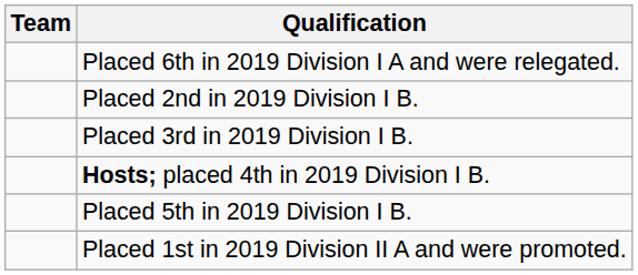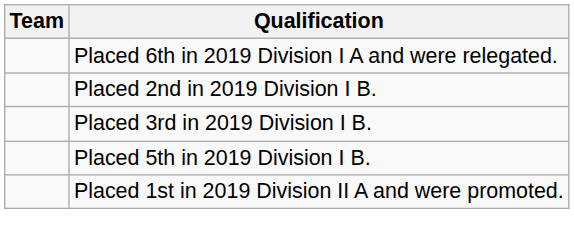- row: Hosts; placed 4th in 2019 Division I B.
